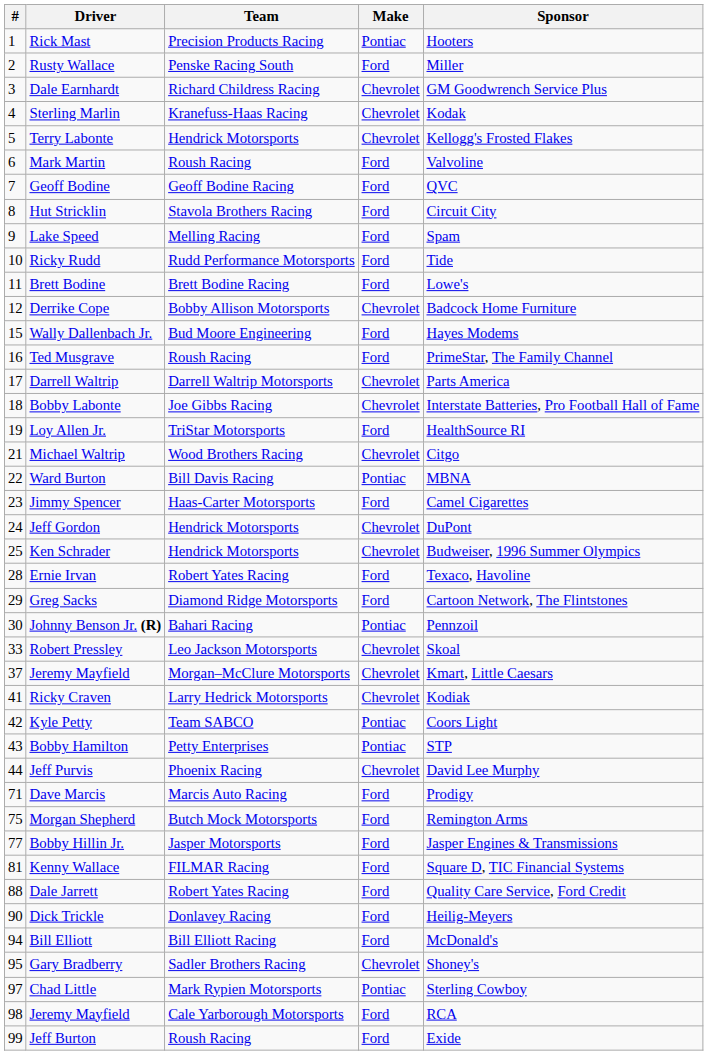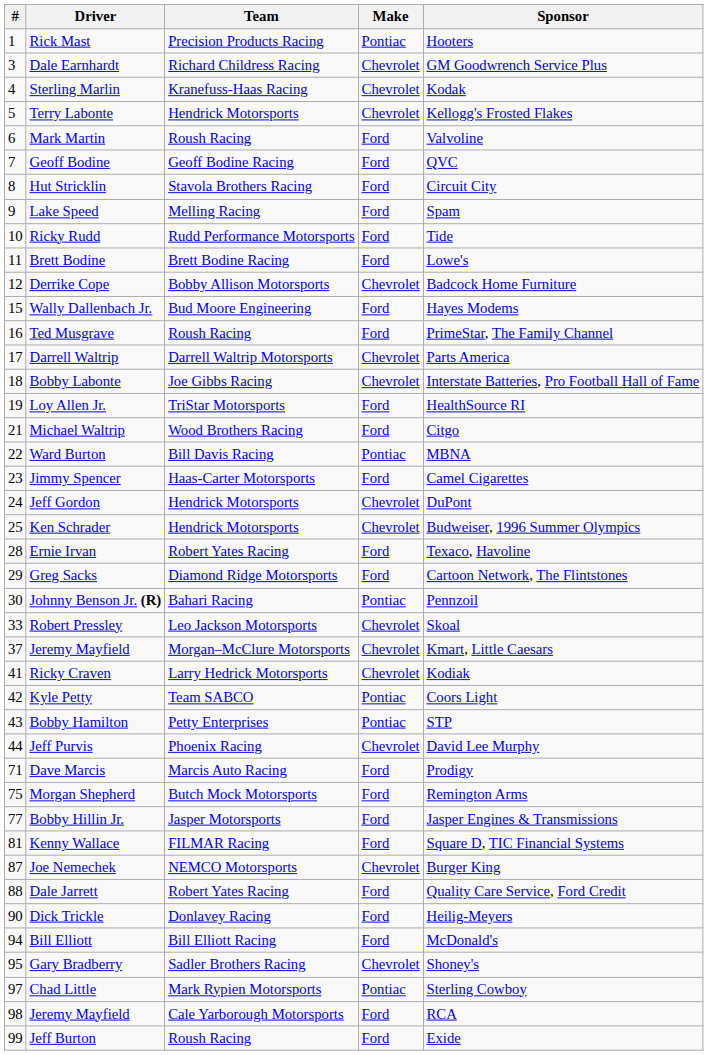- row: 2 | Rusty Wallace | Penske Racing South | Ford | Miller
Michael Waltrip | Make: Chevrolet -> Ford
+ row: 87 | Joe Nemechek | NEMCO Motorsports | Chevrolet | Burger King
